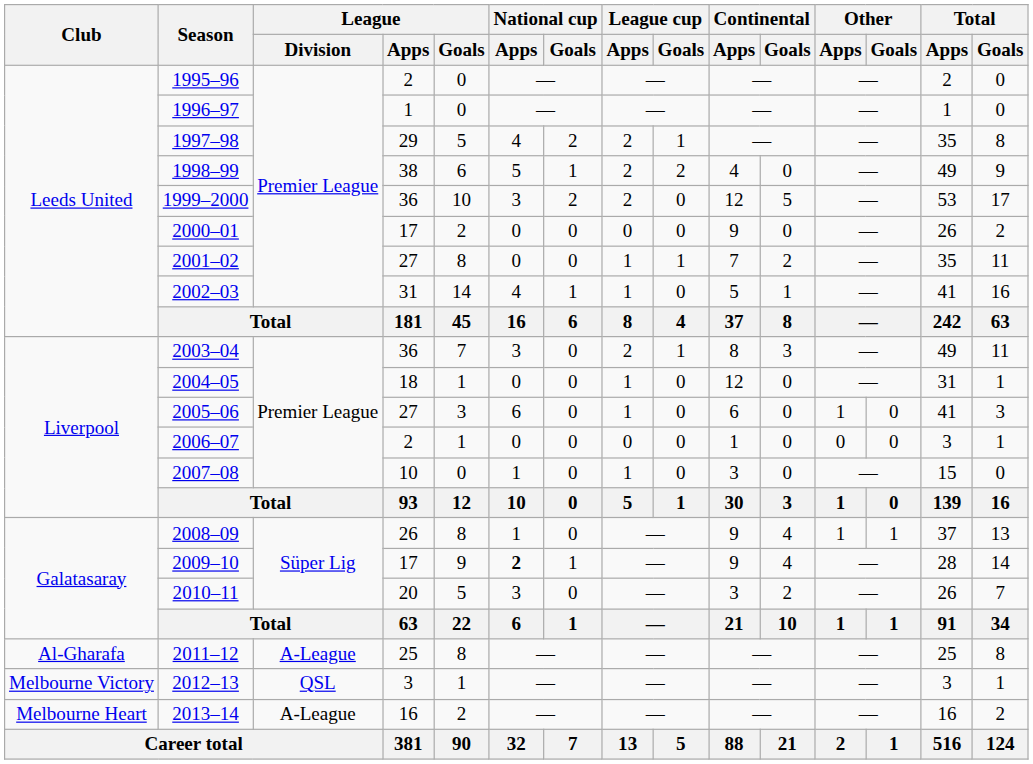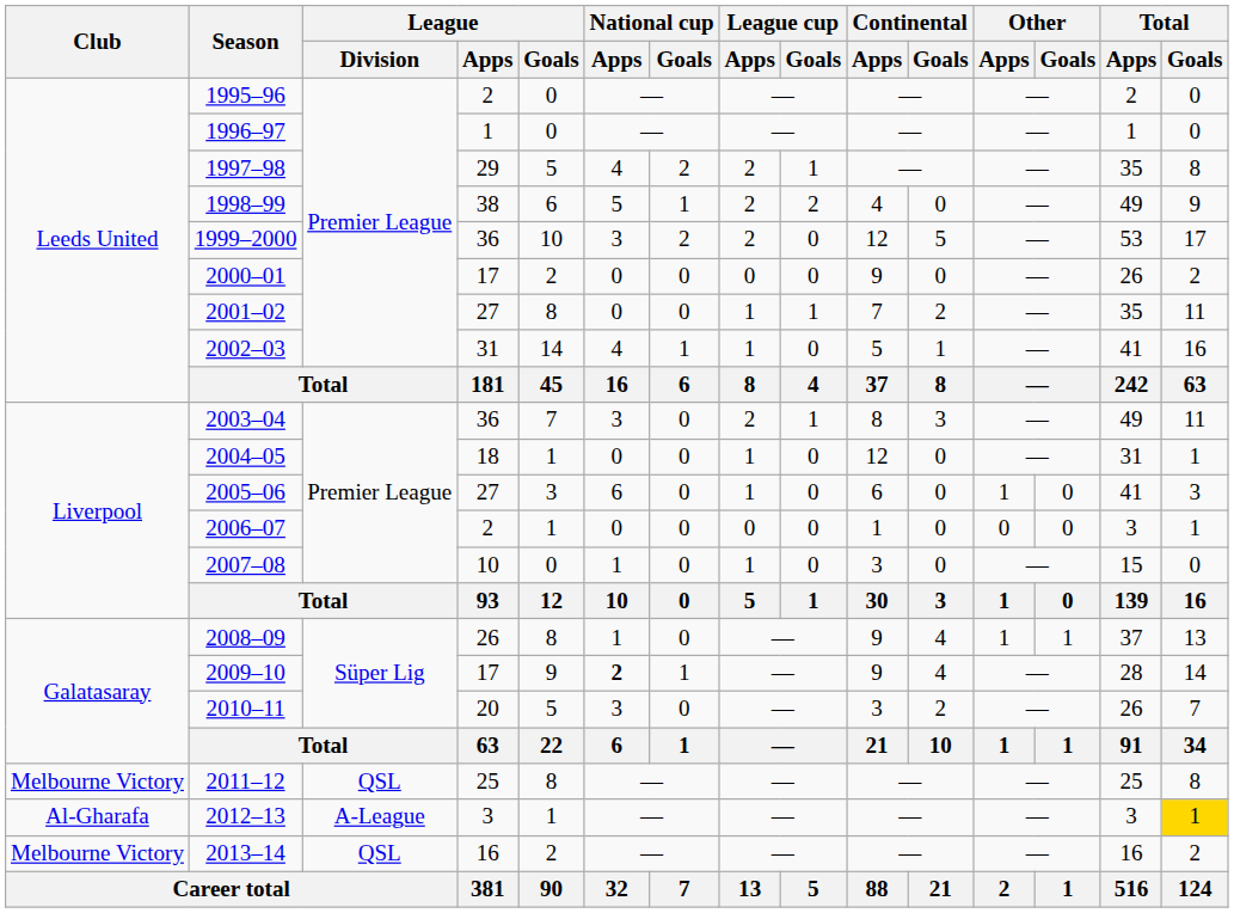2011–12 | Club: Al-Gharafa -> Melbourne Victory
2011–12 | League / Division: A-League -> QSL
2012–13 | Club: Melbourne Victory -> Al-Gharafa
2012–13 | League / Division: QSL -> A-League
2012–13 | Total / Goals: no background -> gold background
2013–14 | Club: Melbourne Heart -> Melbourne Victory
2013–14 | League / Division: A-League -> QSL
